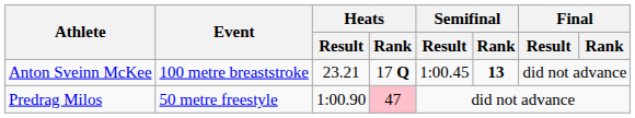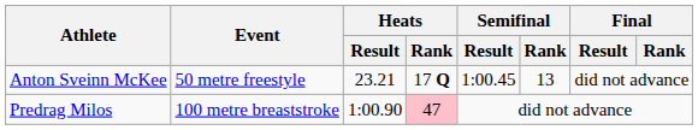Anton Sveinn McKee | Event: 100 metre breaststroke -> 50 metre freestyle
Anton Sveinn McKee | Semifinal / Rank: bold -> normal
Predrag Milos | Event: 50 metre freestyle -> 100 metre breaststroke
